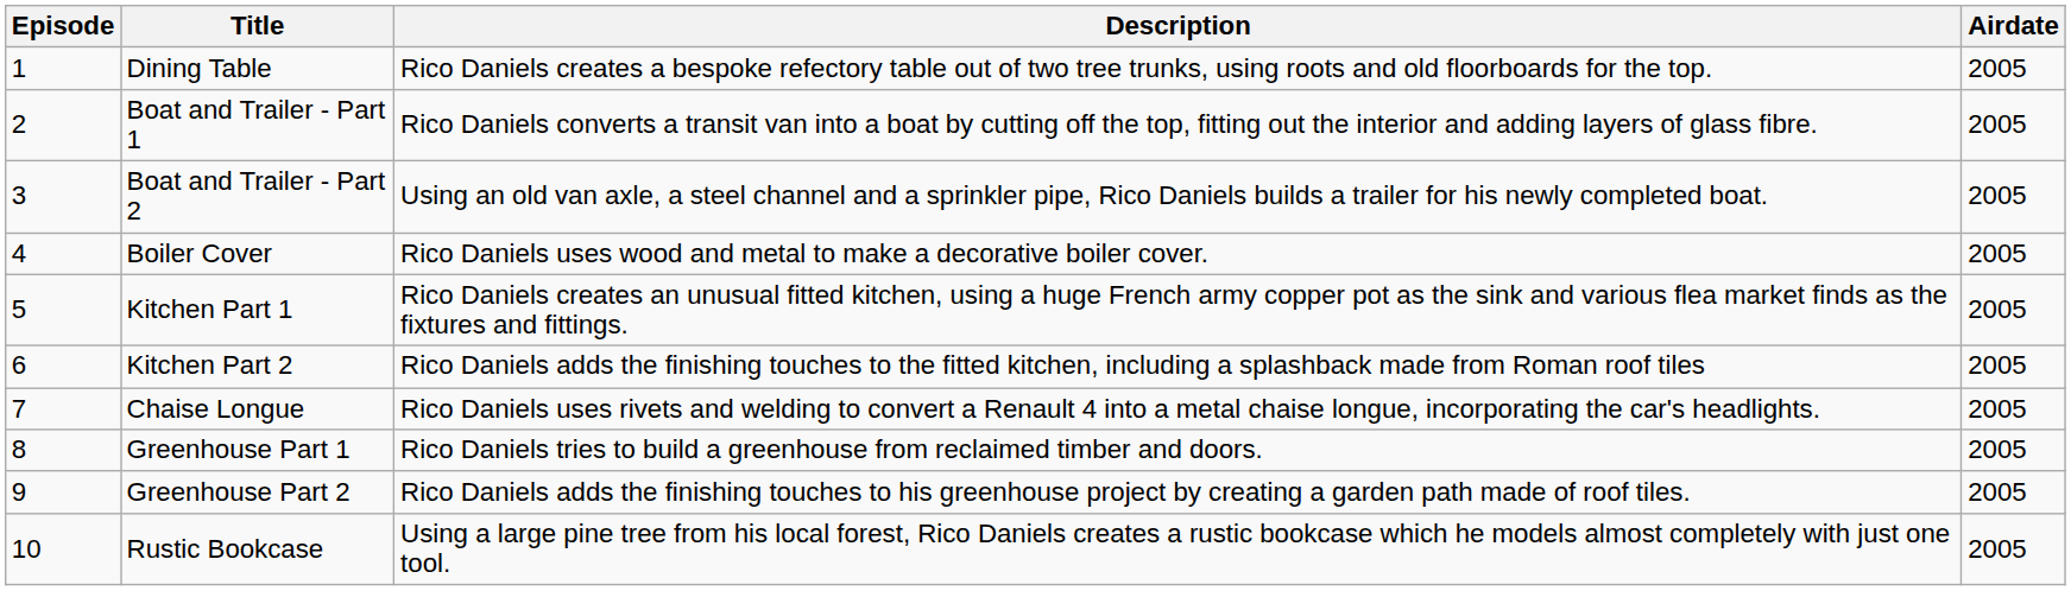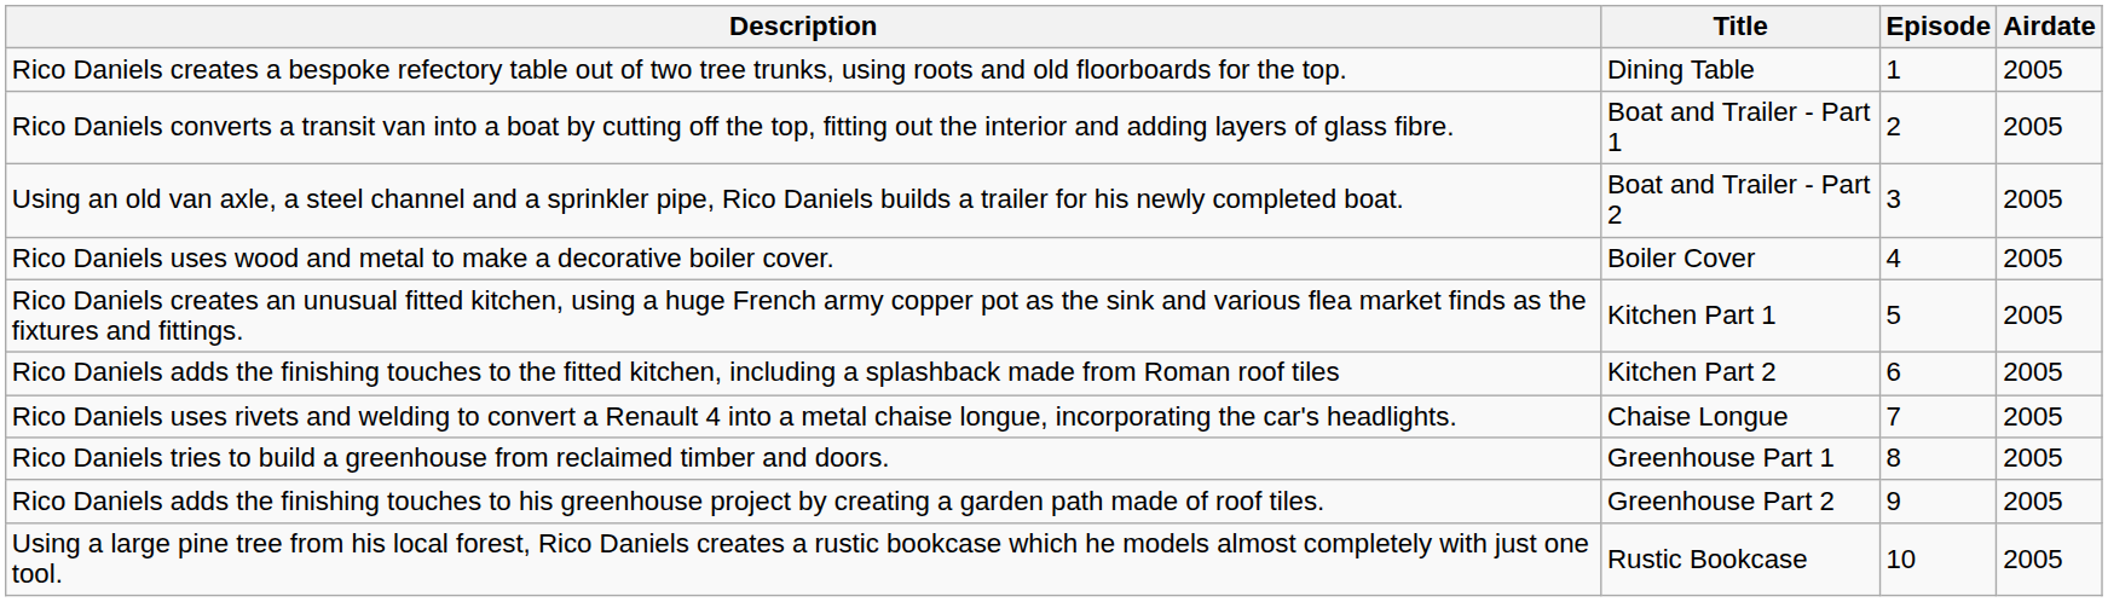columns swapped: Episode <-> Description
